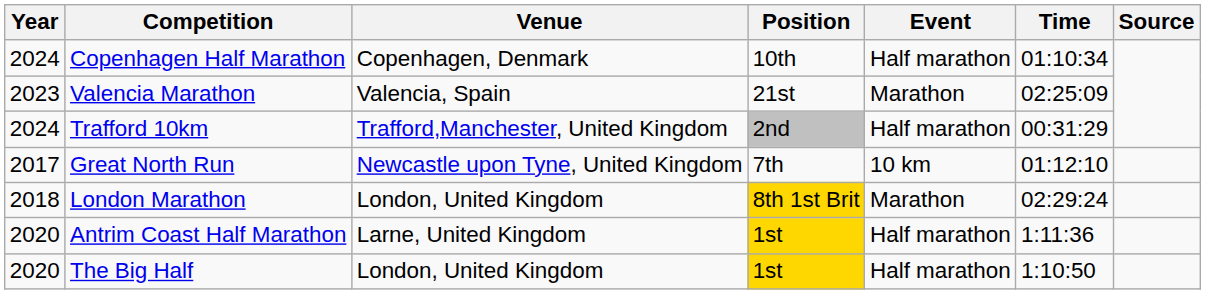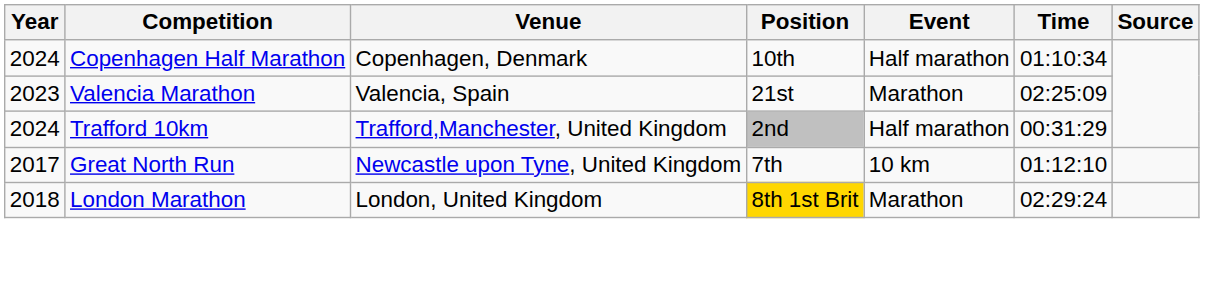- row: 2020 | Antrim Coast Half Marathon | Larne, United Kingdom | 1st | Half marathon | 1:11:36
- row: 2020 | The Big Half | London, United Kingdom | 1st | Half marathon | 1:10:50
